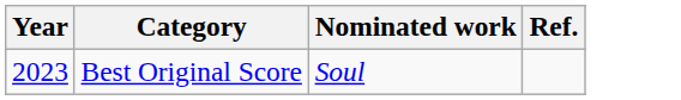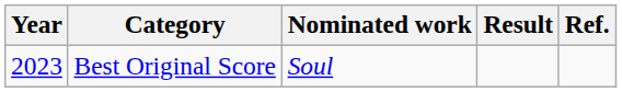+ column: Result
